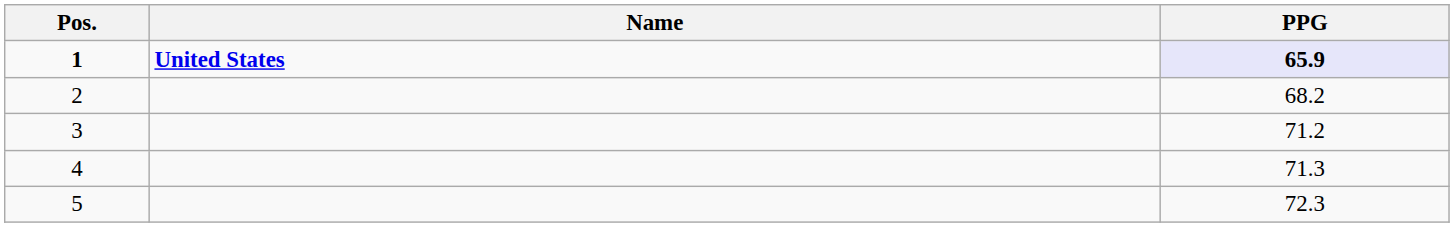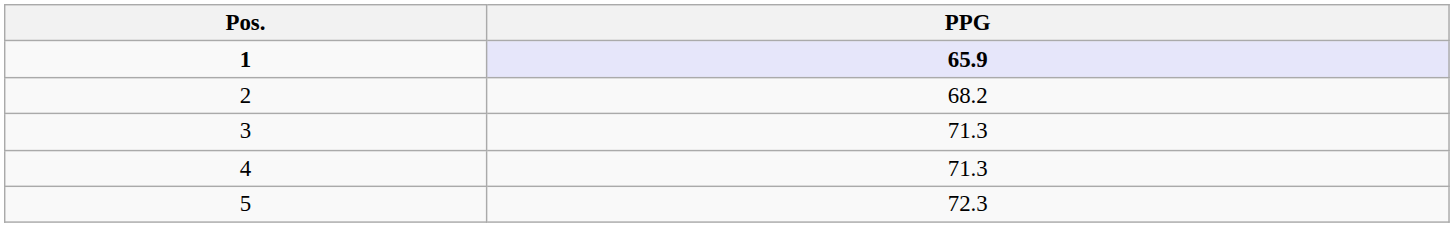- column: Name | United States
3 | PPG: 71.2 -> 71.3
